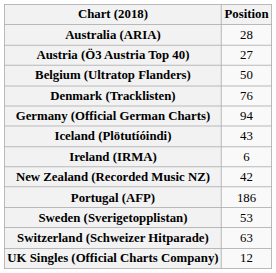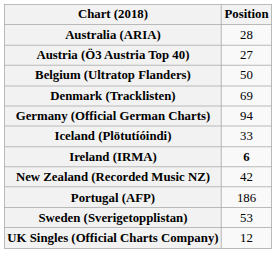Denmark (Tracklisten) | Position: 76 -> 69
Iceland (Plötutíóindi) | Position: 43 -> 33
Ireland (IRMA) | Position: normal -> bold
- row: Switzerland (Schweizer Hitparade) | 63
